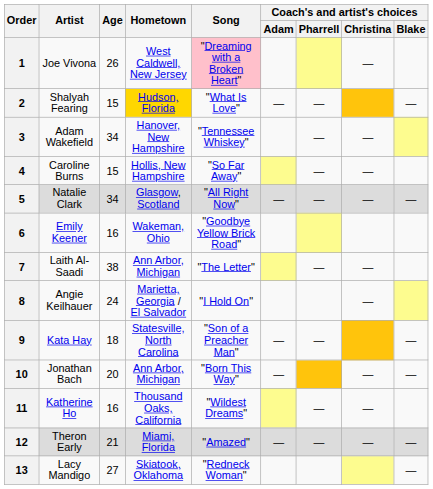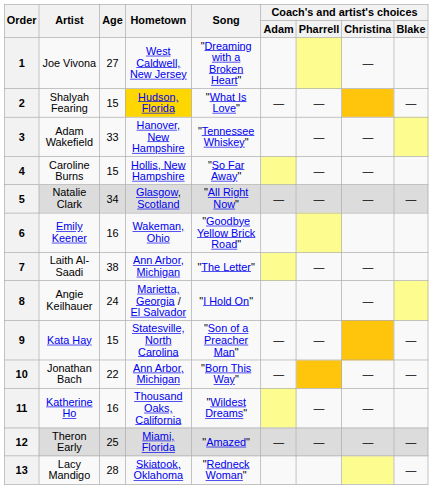1 | Age: 26 -> 27
1 | Song: pink background -> no background
3 | Age: 34 -> 33
9 | Age: 18 -> 15
10 | Age: 20 -> 22
12 | Age: 21 -> 25
13 | Age: 27 -> 28
